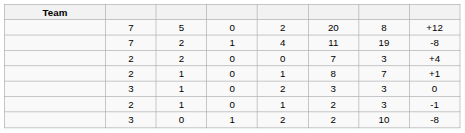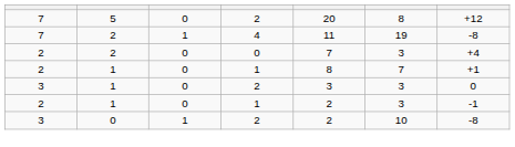- column: Team
